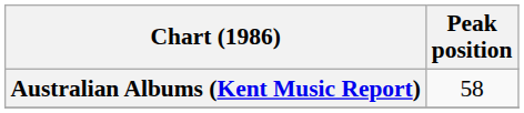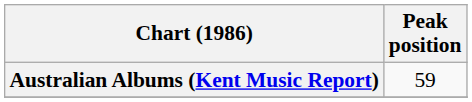Australian Albums (Kent Music Report) | Peak position: 58 -> 59
